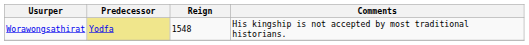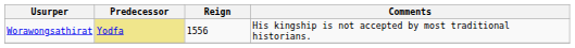Worawongsathirat | Reign: 1548 -> 1556
